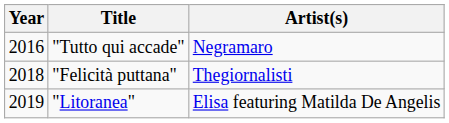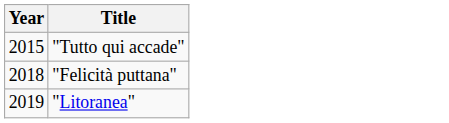- column: Artist(s) | Negramaro | Thegiornalisti | Elisa featuring Matilda De Angelis
"Tutto qui accade" | Year: 2016 -> 2015
